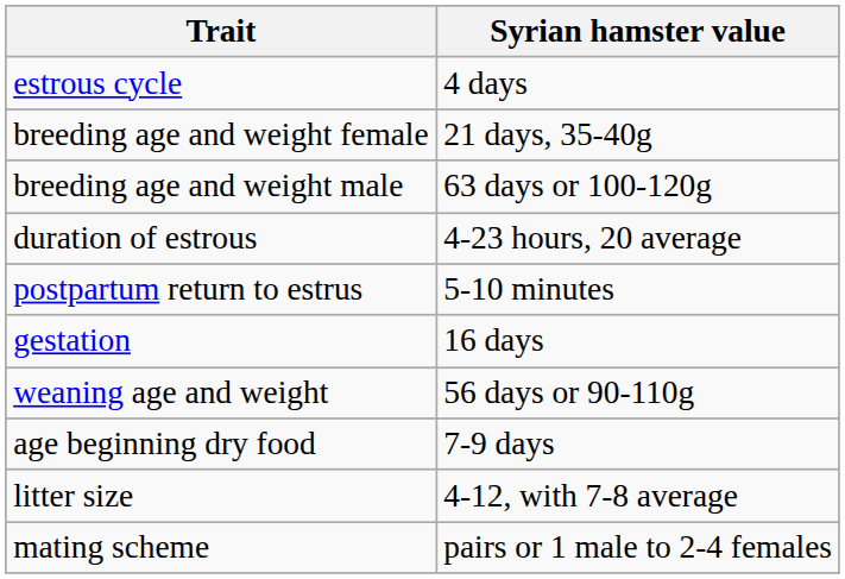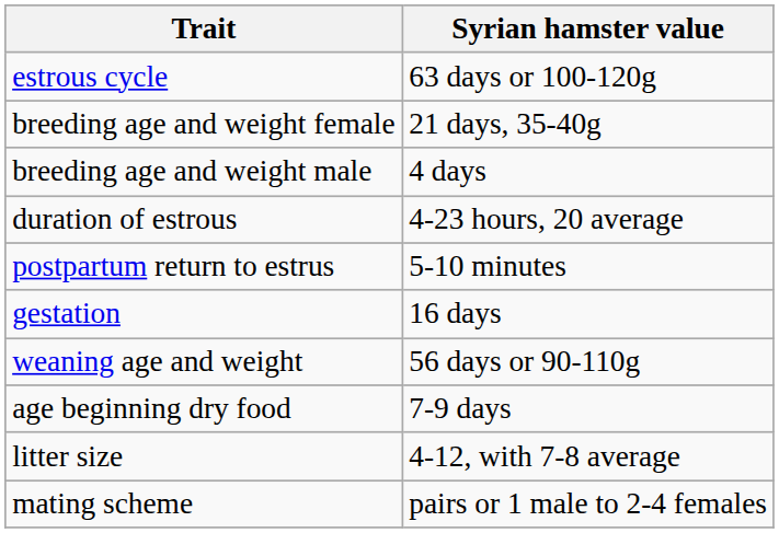estrous cycle | Syrian hamster value: 4 days -> 63 days or 100-120g
breeding age and weight male | Syrian hamster value: 63 days or 100-120g -> 4 days
